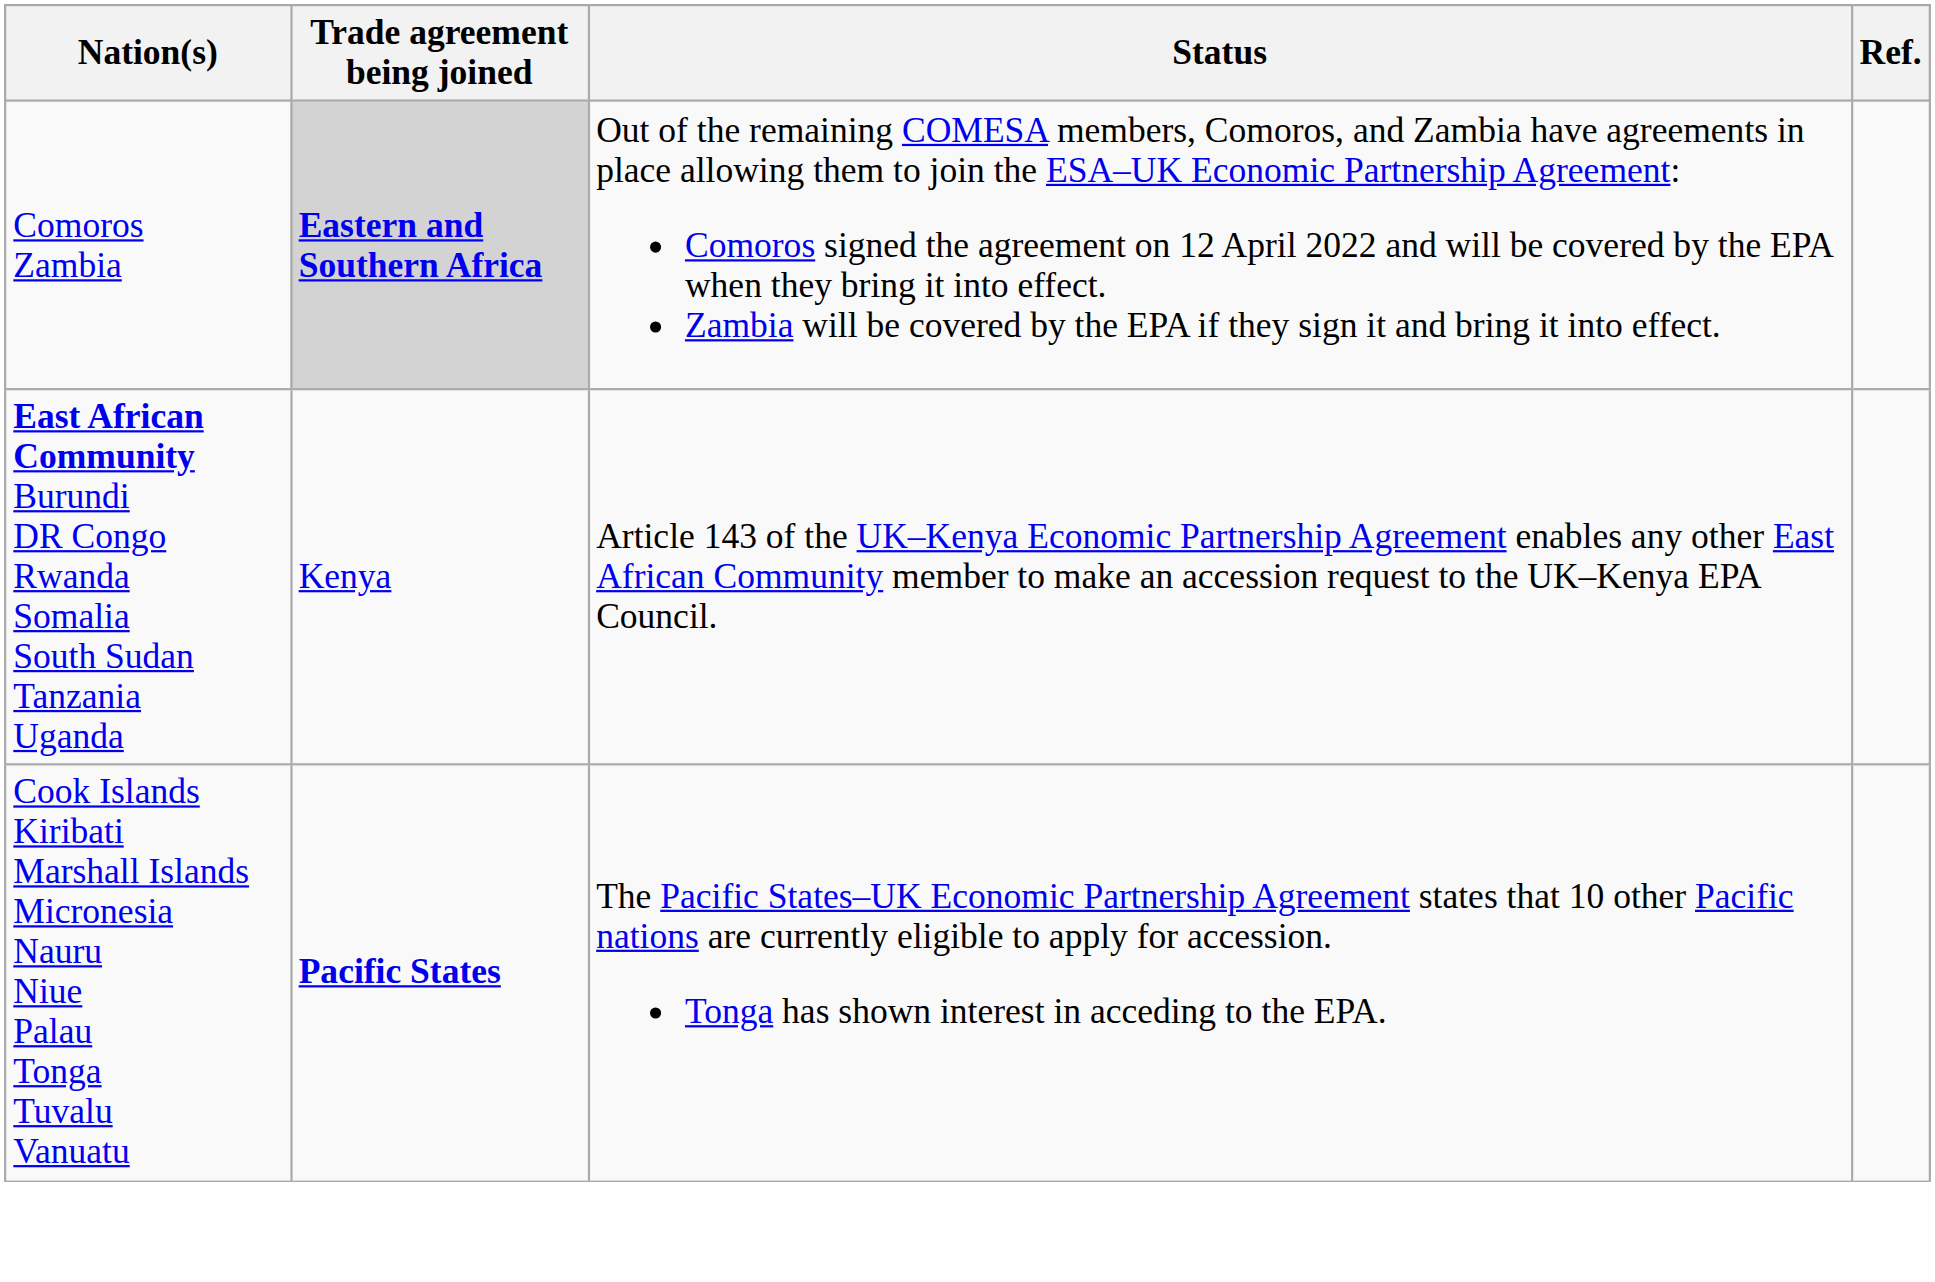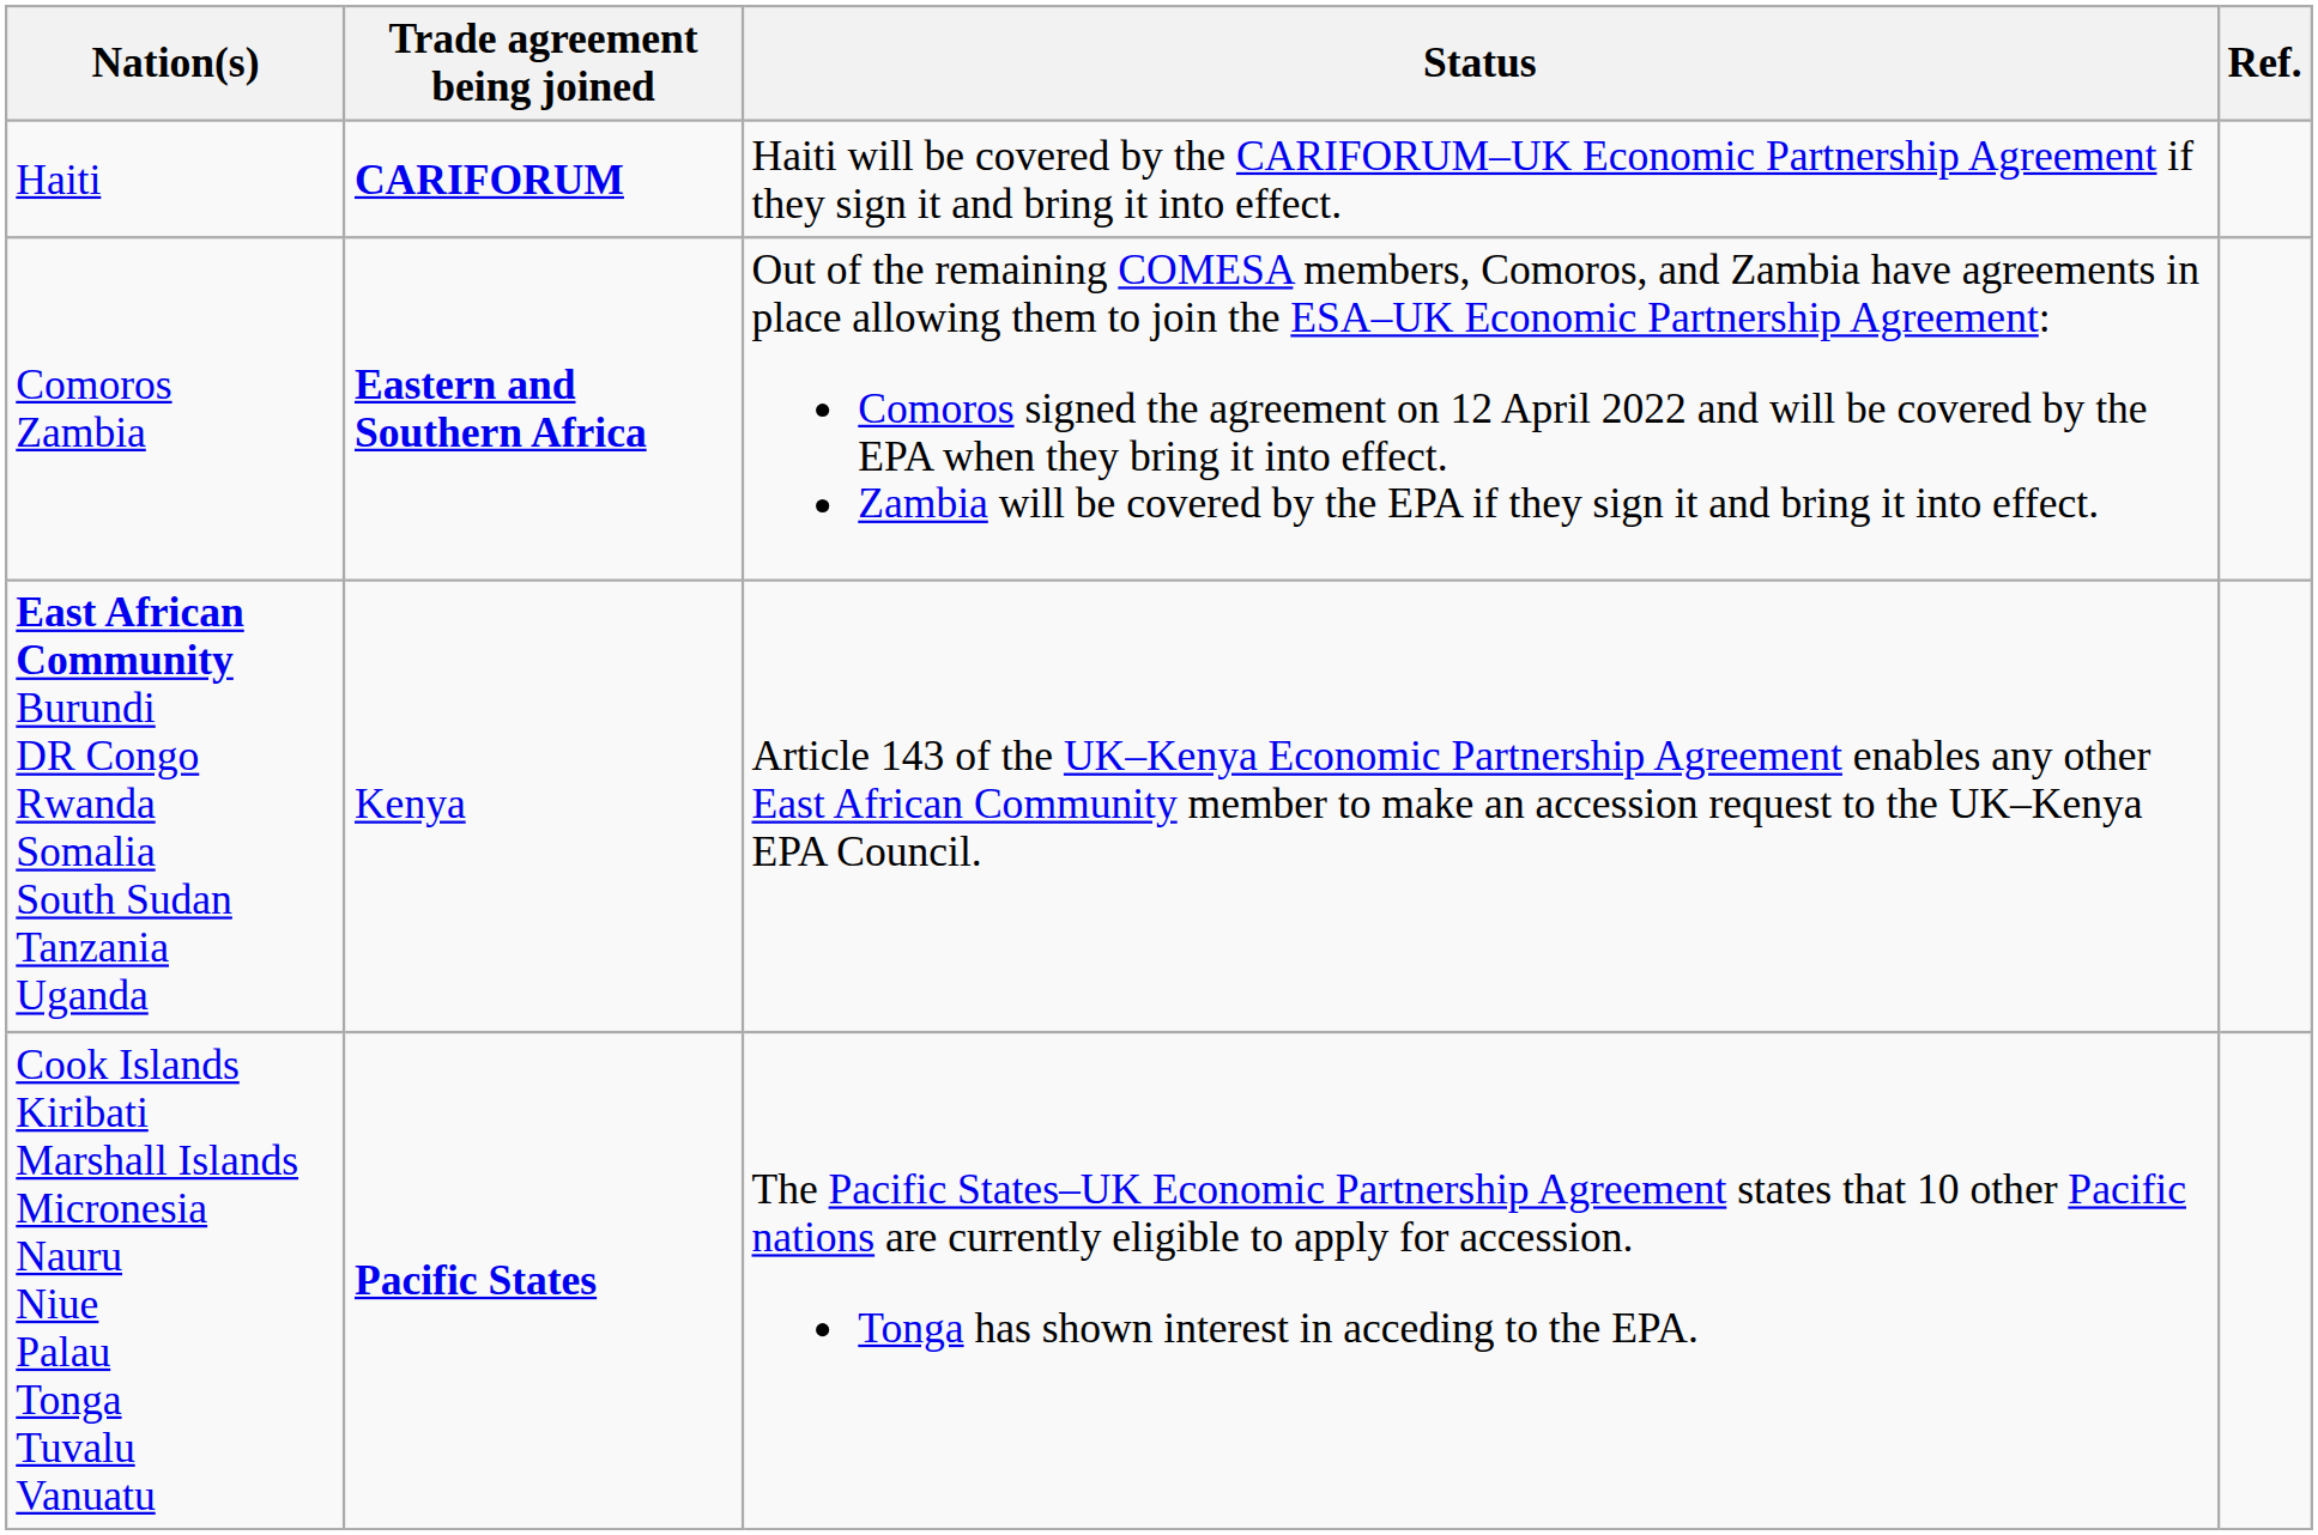+ row: Haiti | CARIFORUM | Haiti will be covered by the CARIFORUM–UK Economic Partnership Agreement if they sign it and bring it into effect.
Comoros Zambia | Trade agreement being joined: lightgrey background -> no background
